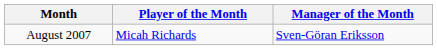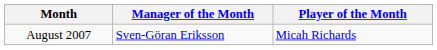columns swapped: Manager of the Month <-> Player of the Month
